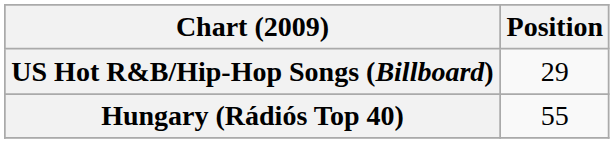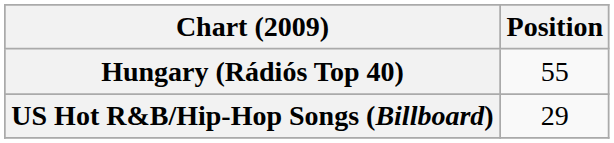rows swapped: Hungary (Rádiós Top 40) <-> US Hot R&B/Hip-Hop Songs (Billboard)
